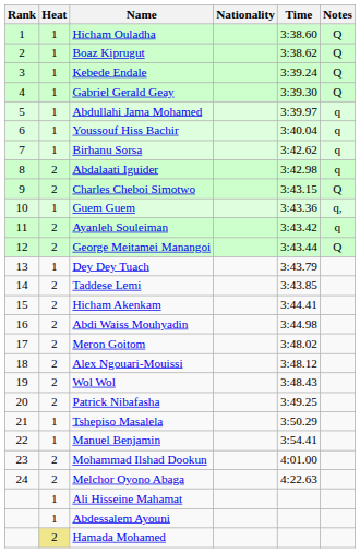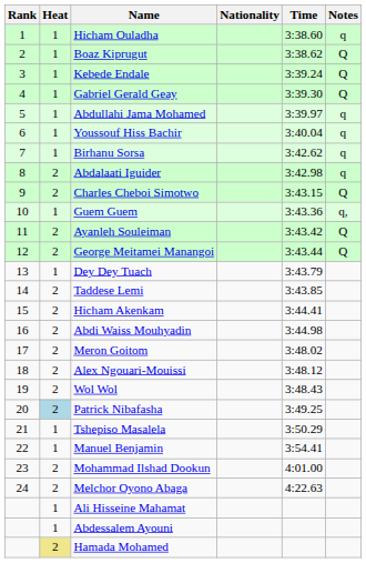Hicham Ouladha | Notes: Q -> q
Ayanleh Souleiman | Notes: q -> Q
Patrick Nibafasha | Heat: no background -> lightblue background
